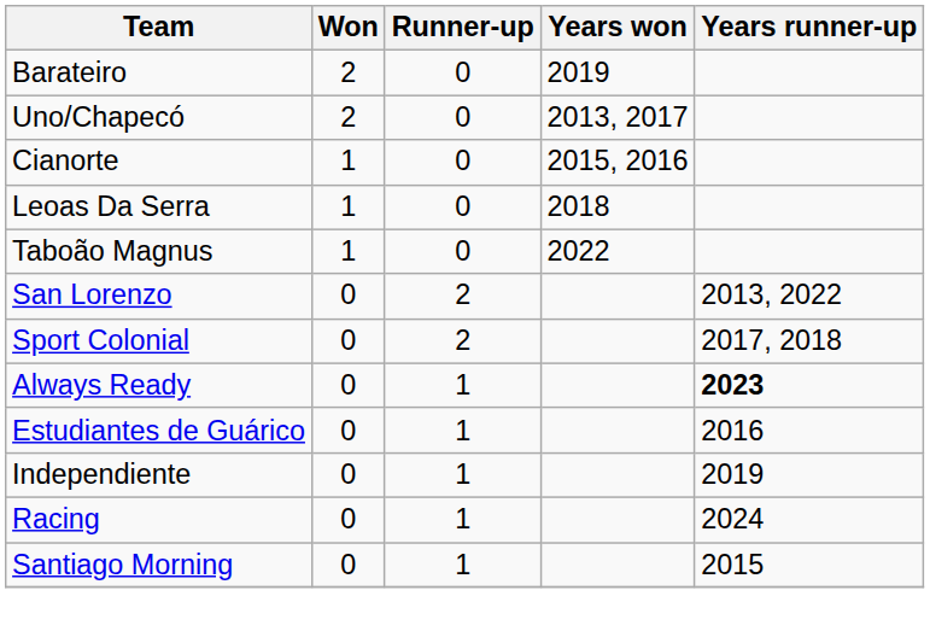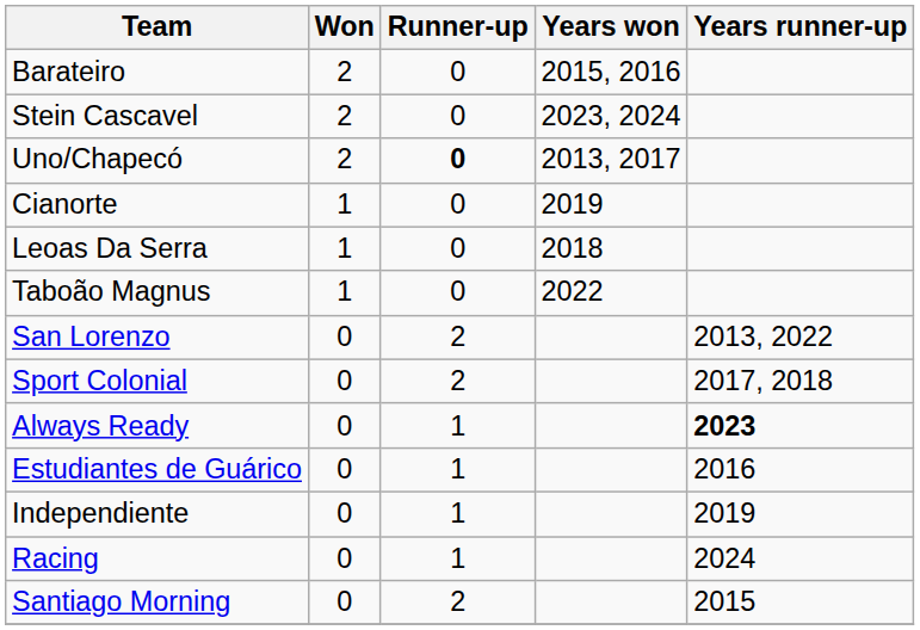Barateiro | Years won: 2019 -> 2015, 2016
+ row: Stein Cascavel | 2 | 0 | 2023, 2024
Uno/Chapecó | Runner-up: normal -> bold
Cianorte | Years won: 2015, 2016 -> 2019
Santiago Morning | Runner-up: 1 -> 2
